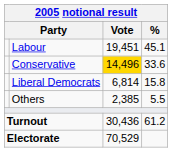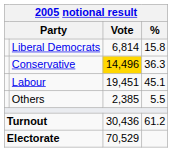rows swapped: Labour <-> Liberal Democrats
Conservative | %: 33.6 -> 36.3
